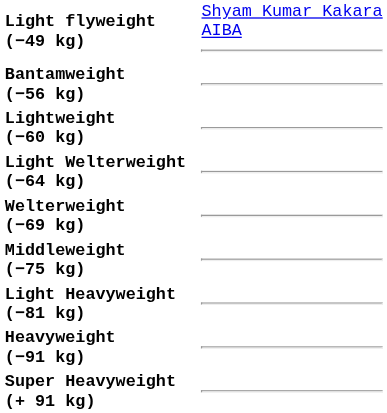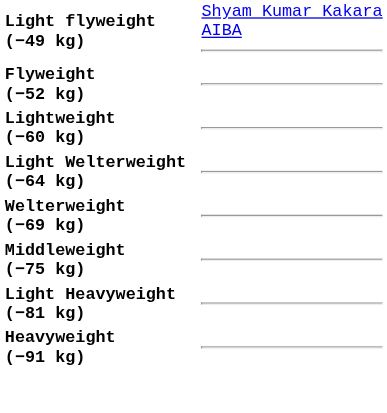+ row: Flyweight (−52 kg)
- row: Bantamweight (−56 kg)
- row: Super Heavyweight (+ 91 kg)
